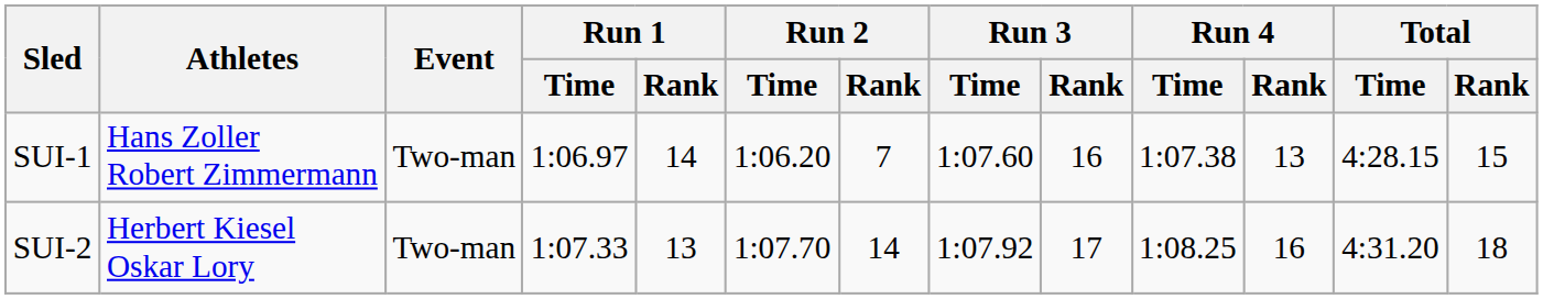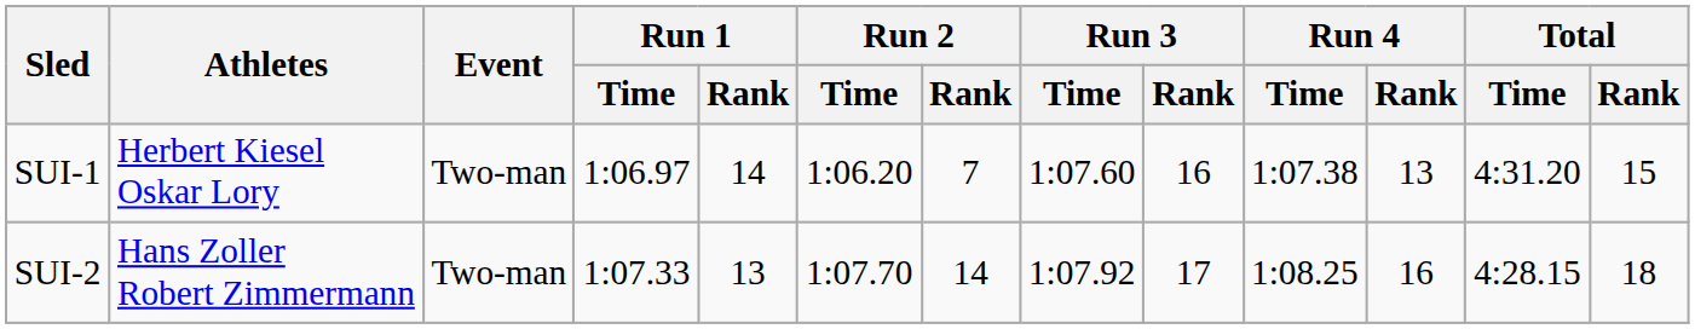SUI-1 | Athletes: Hans Zoller Robert Zimmermann -> Herbert Kiesel Oskar Lory
SUI-1 | Total / Time: 4:28.15 -> 4:31.20
SUI-2 | Athletes: Herbert Kiesel Oskar Lory -> Hans Zoller Robert Zimmermann
SUI-2 | Total / Time: 4:31.20 -> 4:28.15
